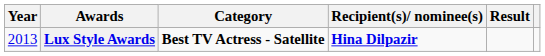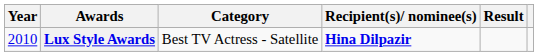Lux Style Awards | Year: 2013 -> 2010
Lux Style Awards | Category: bold -> normal
